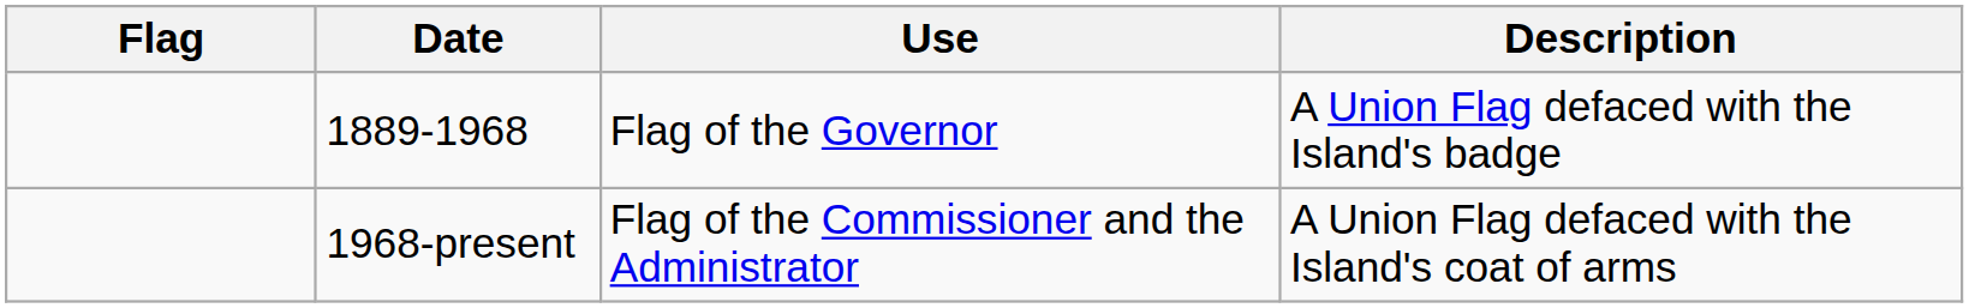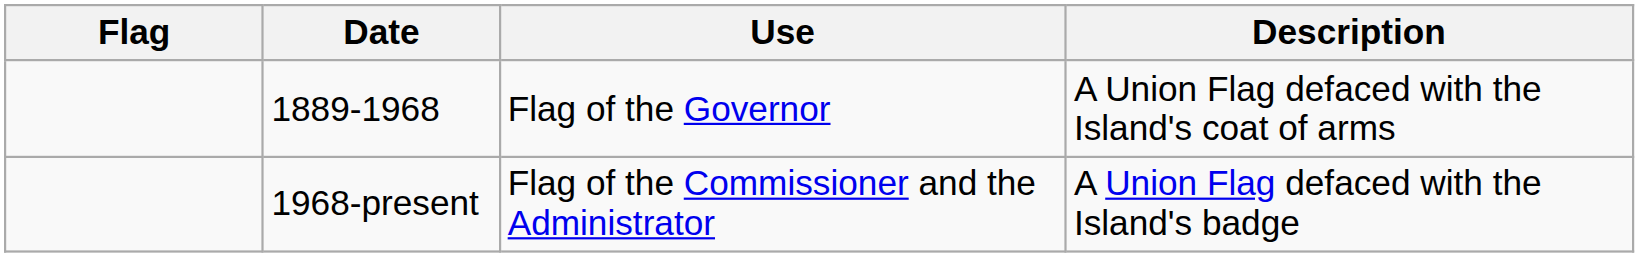1889-1968 | Description: A Union Flag defaced with the Island's badge -> A Union Flag defaced with the Island's coat of arms
1968-present | Description: A Union Flag defaced with the Island's coat of arms -> A Union Flag defaced with the Island's badge
